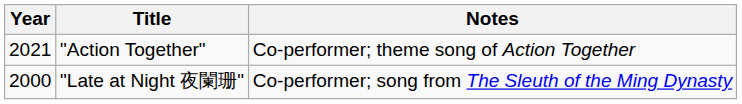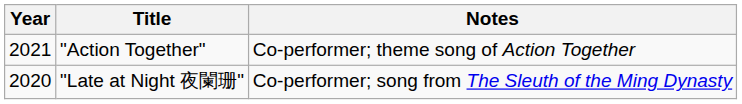"Late at Night 夜闌珊" | Year: 2000 -> 2020
